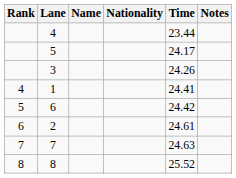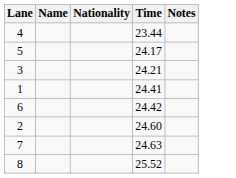- column: Rank | 4 | 5 | 6 | 7 | 8
3 | Time: 24.26 -> 24.21
2 | Time: 24.61 -> 24.60
